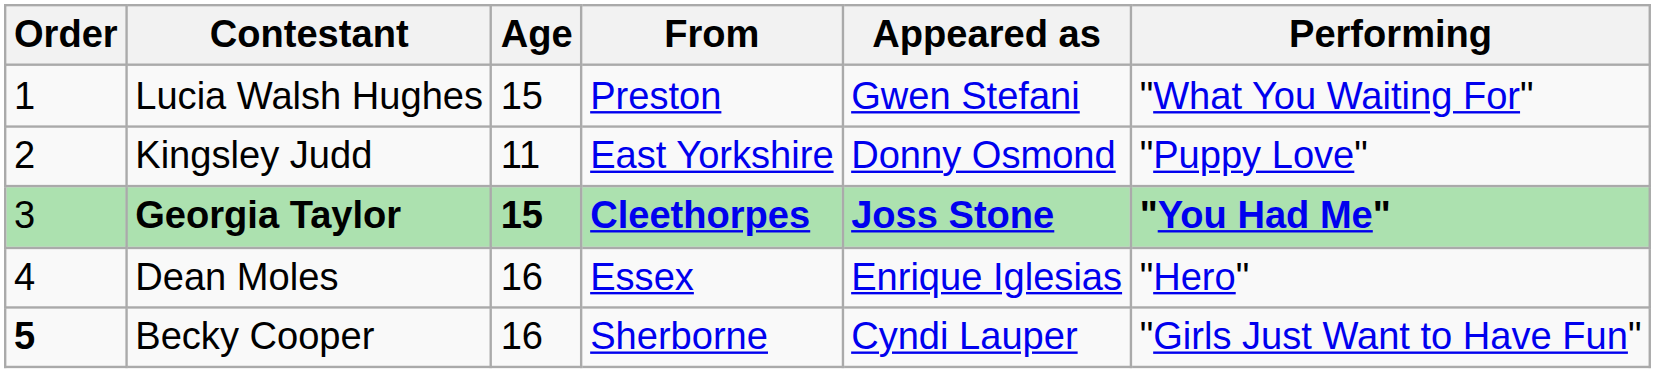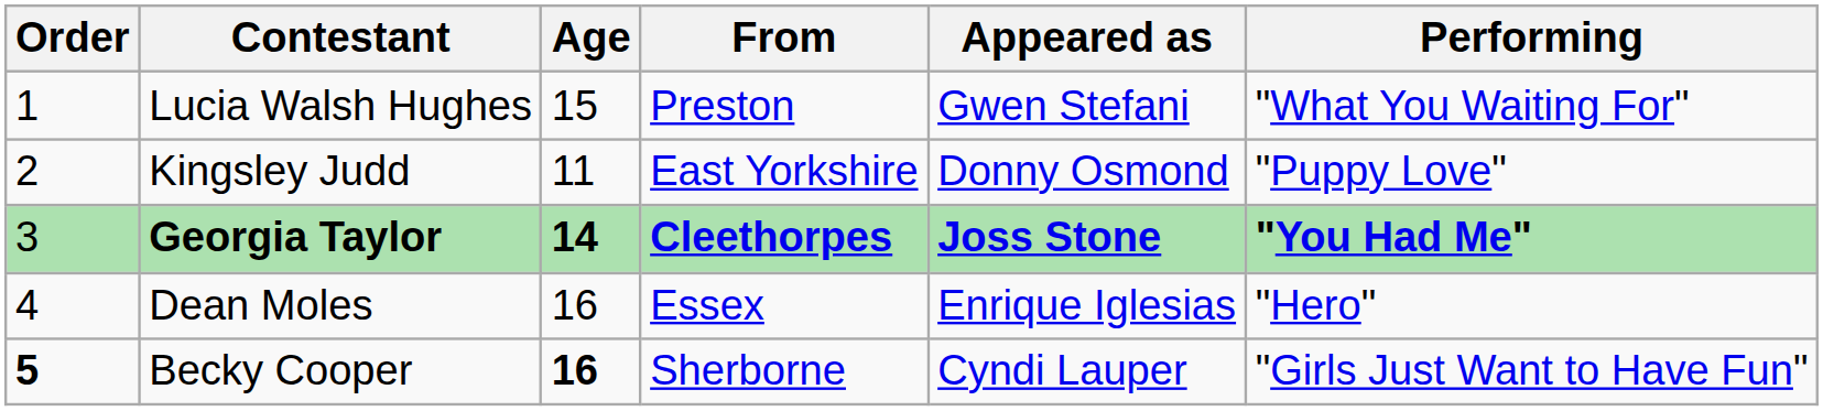Georgia Taylor | Age: 15 -> 14
Becky Cooper | Age: normal -> bold
